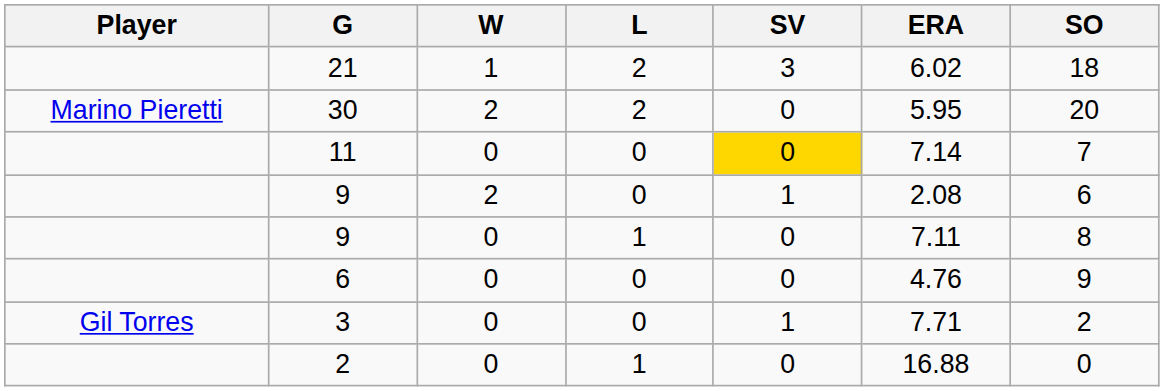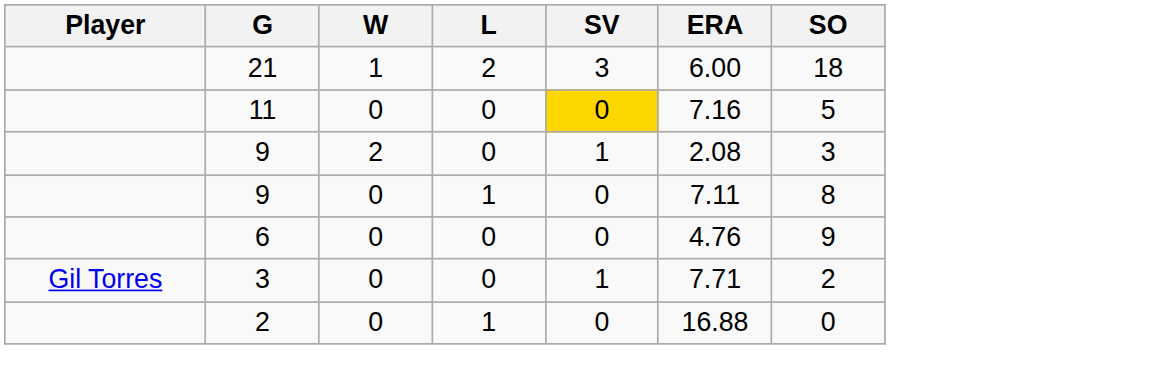21 | ERA: 6.02 -> 6.00
- row: Marino Pieretti | 30 | 2 | 2 | 0 | 5.95 | 20
11 | ERA: 7.14 -> 7.16
11 | SO: 7 -> 5
9 / 2 | SO: 6 -> 3
